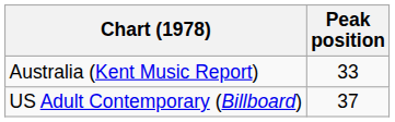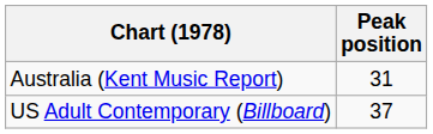Australia (Kent Music Report) | Peak position: 33 -> 31
